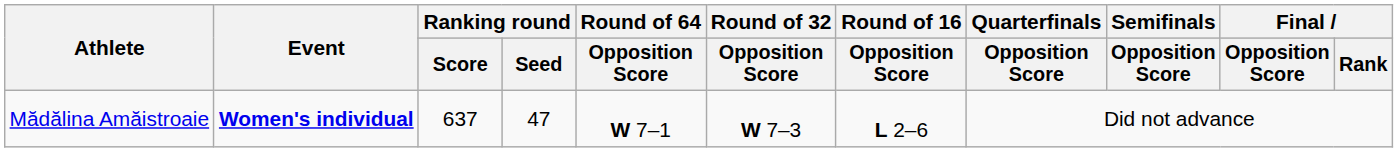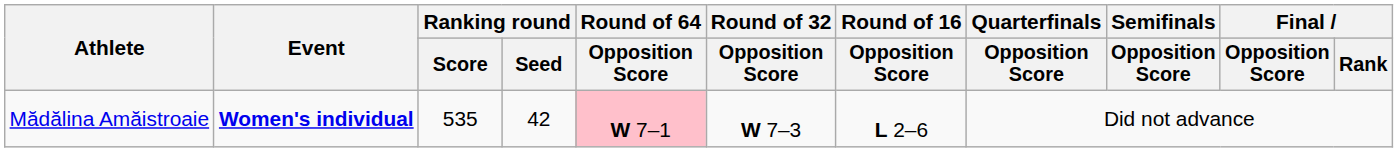Mădălina Amăistroaie | Ranking round / Score: 637 -> 535
Mădălina Amăistroaie | Ranking round / Seed: 47 -> 42
Mădălina Amăistroaie | Round of 64 / Opposition Score: no background -> pink background
